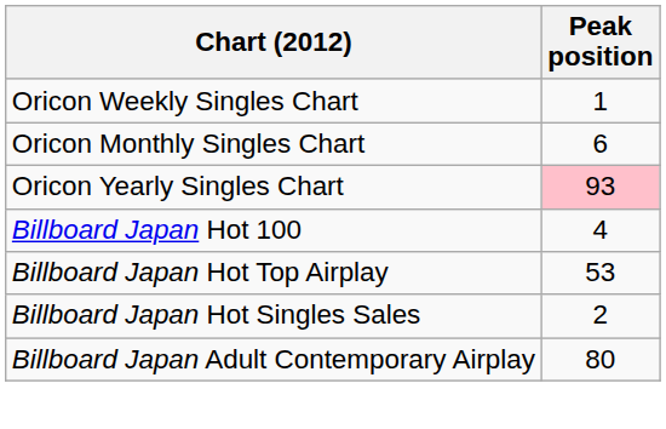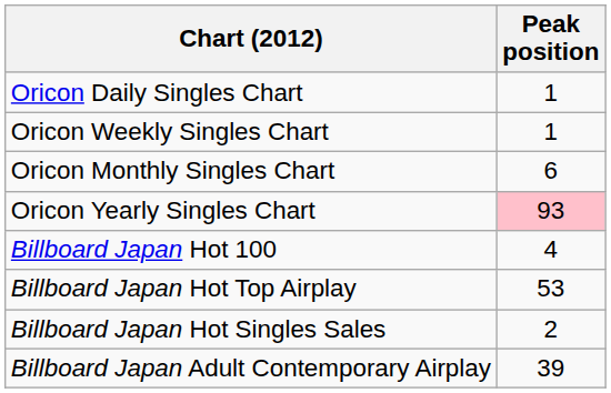+ row: Oricon Daily Singles Chart | 1
Billboard Japan Adult Contemporary Airplay | Peak position: 80 -> 39
